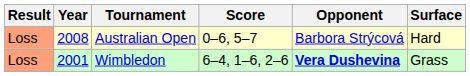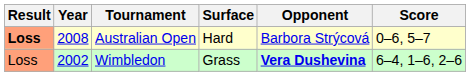columns swapped: Surface <-> Score
Australian Open | Result: normal -> bold
Wimbledon | Year: 2001 -> 2002
